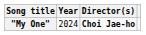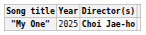"My One" | Year: 2024 -> 2025
